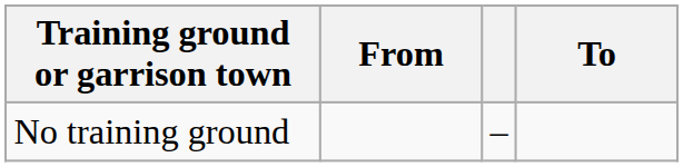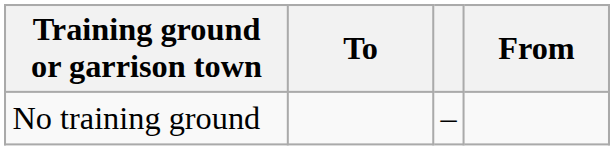columns swapped: From <-> To
